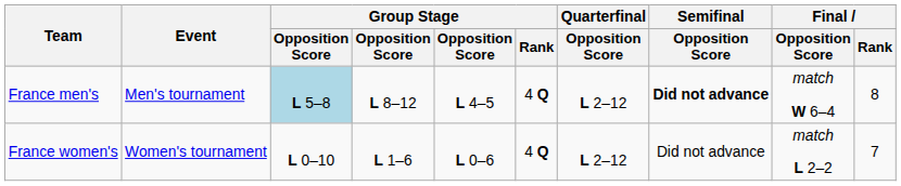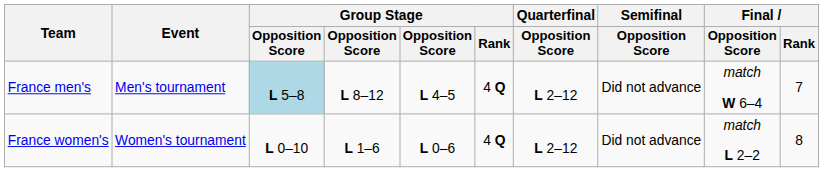France men's | Semifinal / Opposition Score: bold -> normal
France men's | Final / Rank: 8 -> 7
France women's | Final / Rank: 7 -> 8
